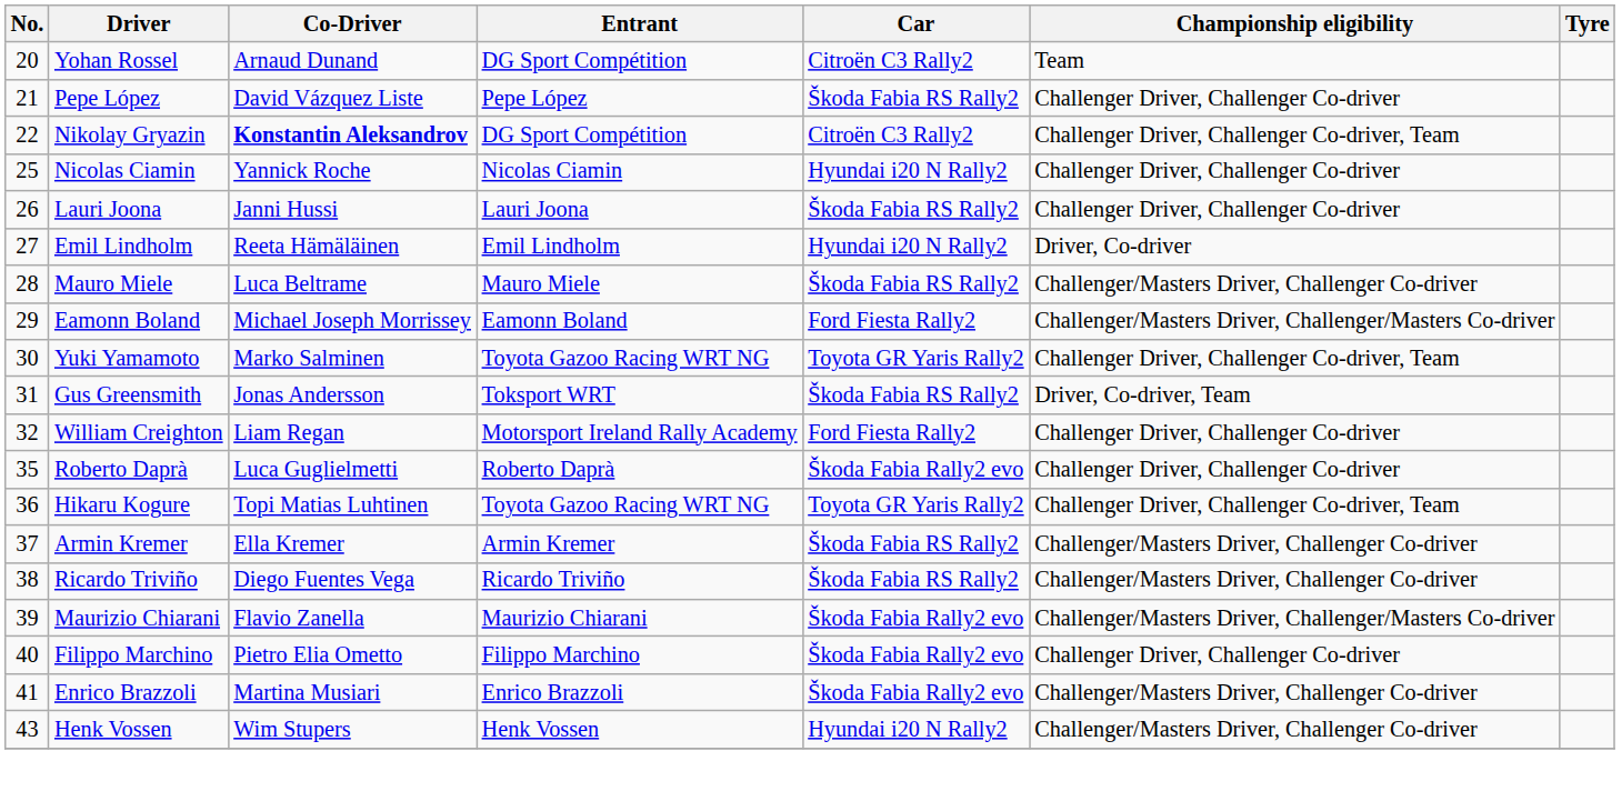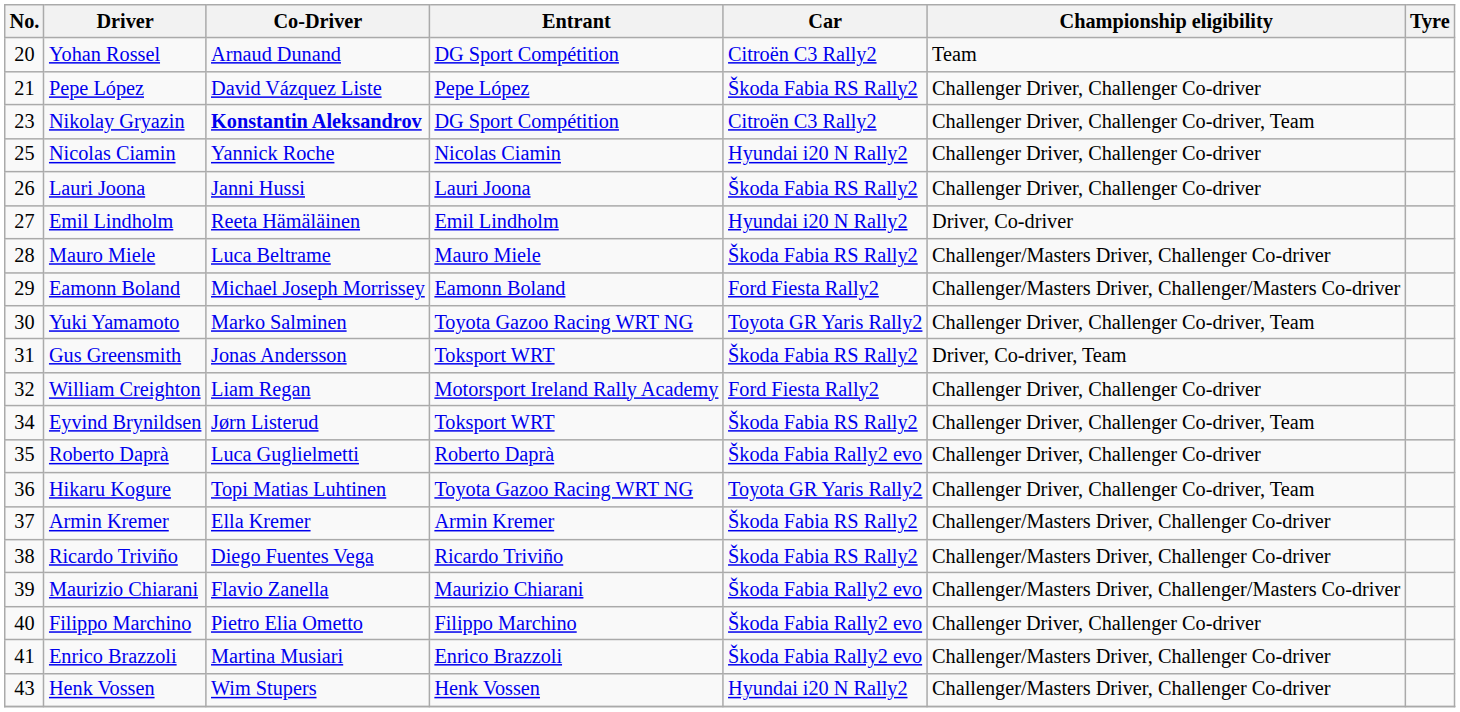Nikolay Gryazin | No.: 22 -> 23
+ row: 34 | Eyvind Brynildsen | Jørn Listerud | Toksport WRT | Škoda Fabia RS Rally2 | Challenger Driver, Challenger Co-driver, Team
